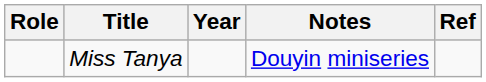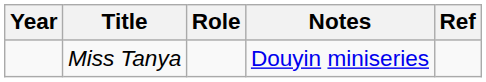columns swapped: Year <-> Role
